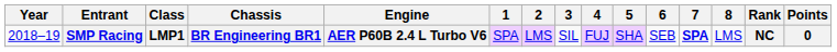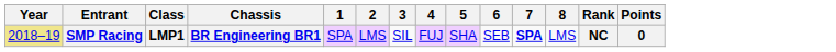- column: Engine | AER P60B 2.4 L Turbo V6
SMP Racing | Year: no background -> khaki background
